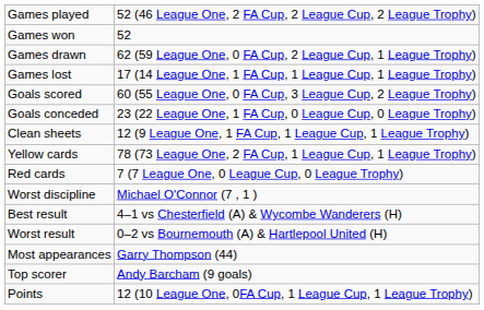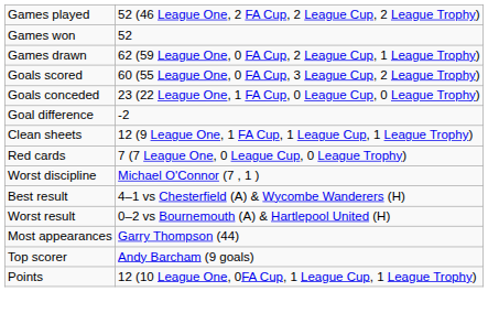- row: Games lost | 17 (14 League One, 1 FA Cup, 1 League Cup, 1 League Trophy)
+ row: Goal difference | -2
- row: Yellow cards | 78 (73 League One, 2 FA Cup, 1 League Cup, 1 League Trophy)
